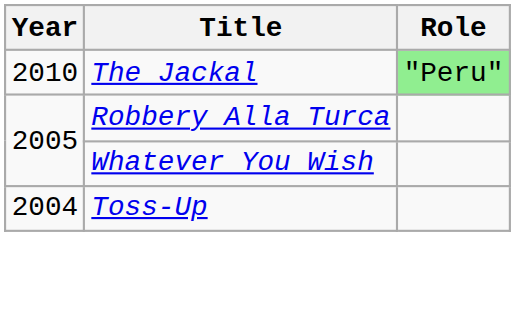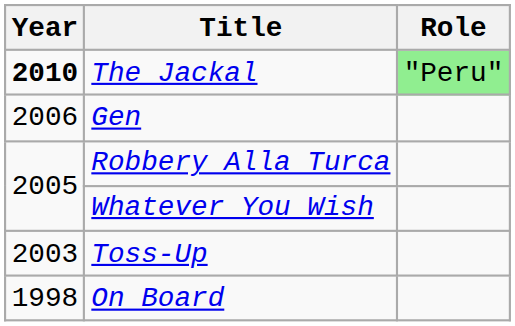The Jackal | Year: normal -> bold
+ row: 2006 | Gen
Toss-Up | Year: 2004 -> 2003
+ row: 1998 | On Board
